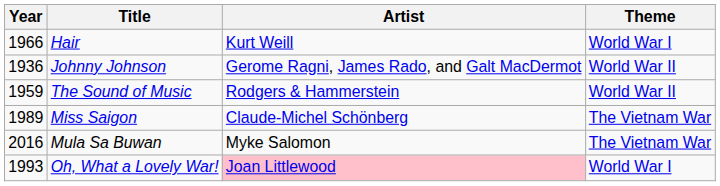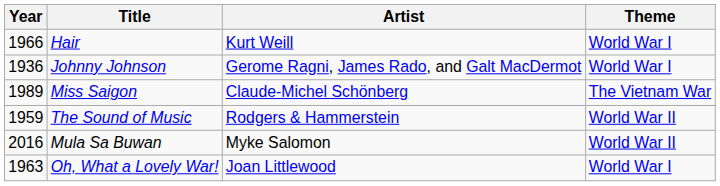Johnny Johnson | Theme: World War II -> World War I
rows swapped: The Sound of Music <-> Miss Saigon
Mula Sa Buwan | Theme: The Vietnam War -> World War II
Oh, What a Lovely War! | Year: 1993 -> 1963
Oh, What a Lovely War! | Artist: pink background -> no background
